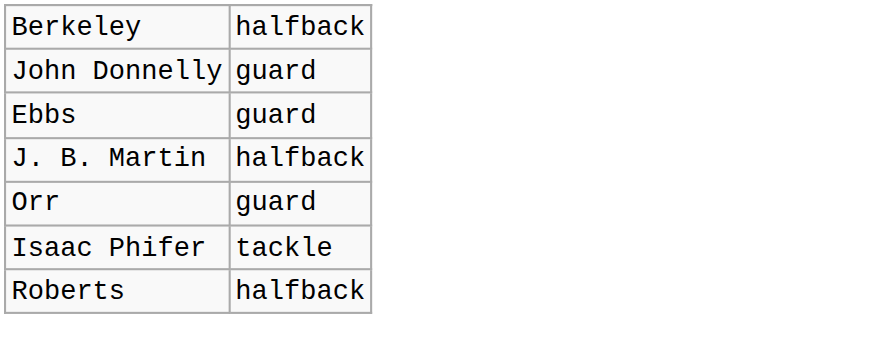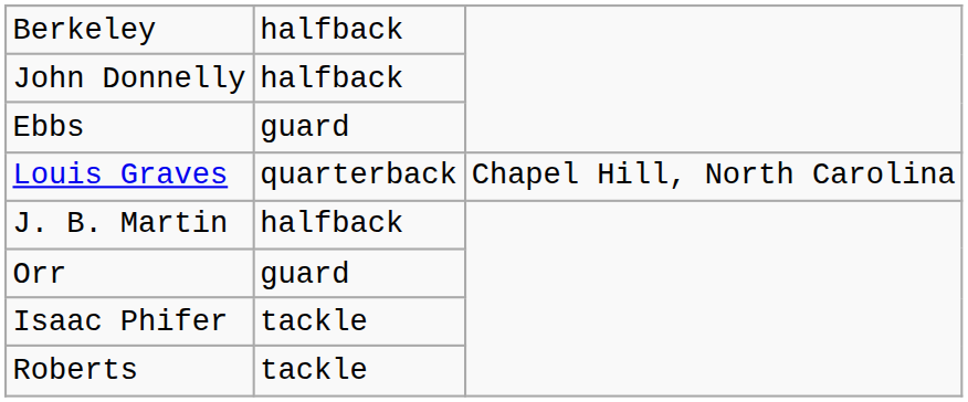John Donnelly | column 2: guard -> halfback
+ row: Louis Graves | quarterback | Chapel Hill, North Carolina
Roberts | column 2: halfback -> tackle
